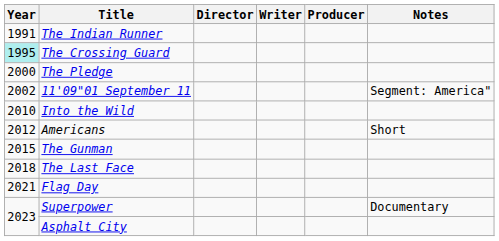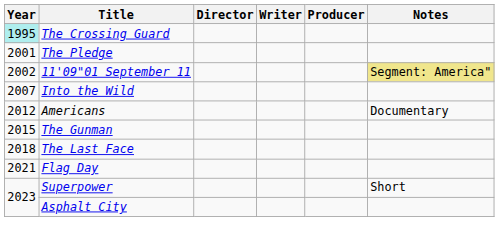- row: 1991 | The Indian Runner
The Pledge | Year: 2000 -> 2001
11'09"01 September 11 | Notes: no background -> khaki background
Into the Wild | Year: 2010 -> 2007
Americans | Notes: Short -> Documentary
Superpower | Notes: Documentary -> Short
